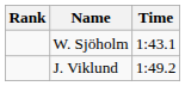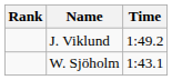rows swapped: W. Sjöholm <-> J. Viklund
